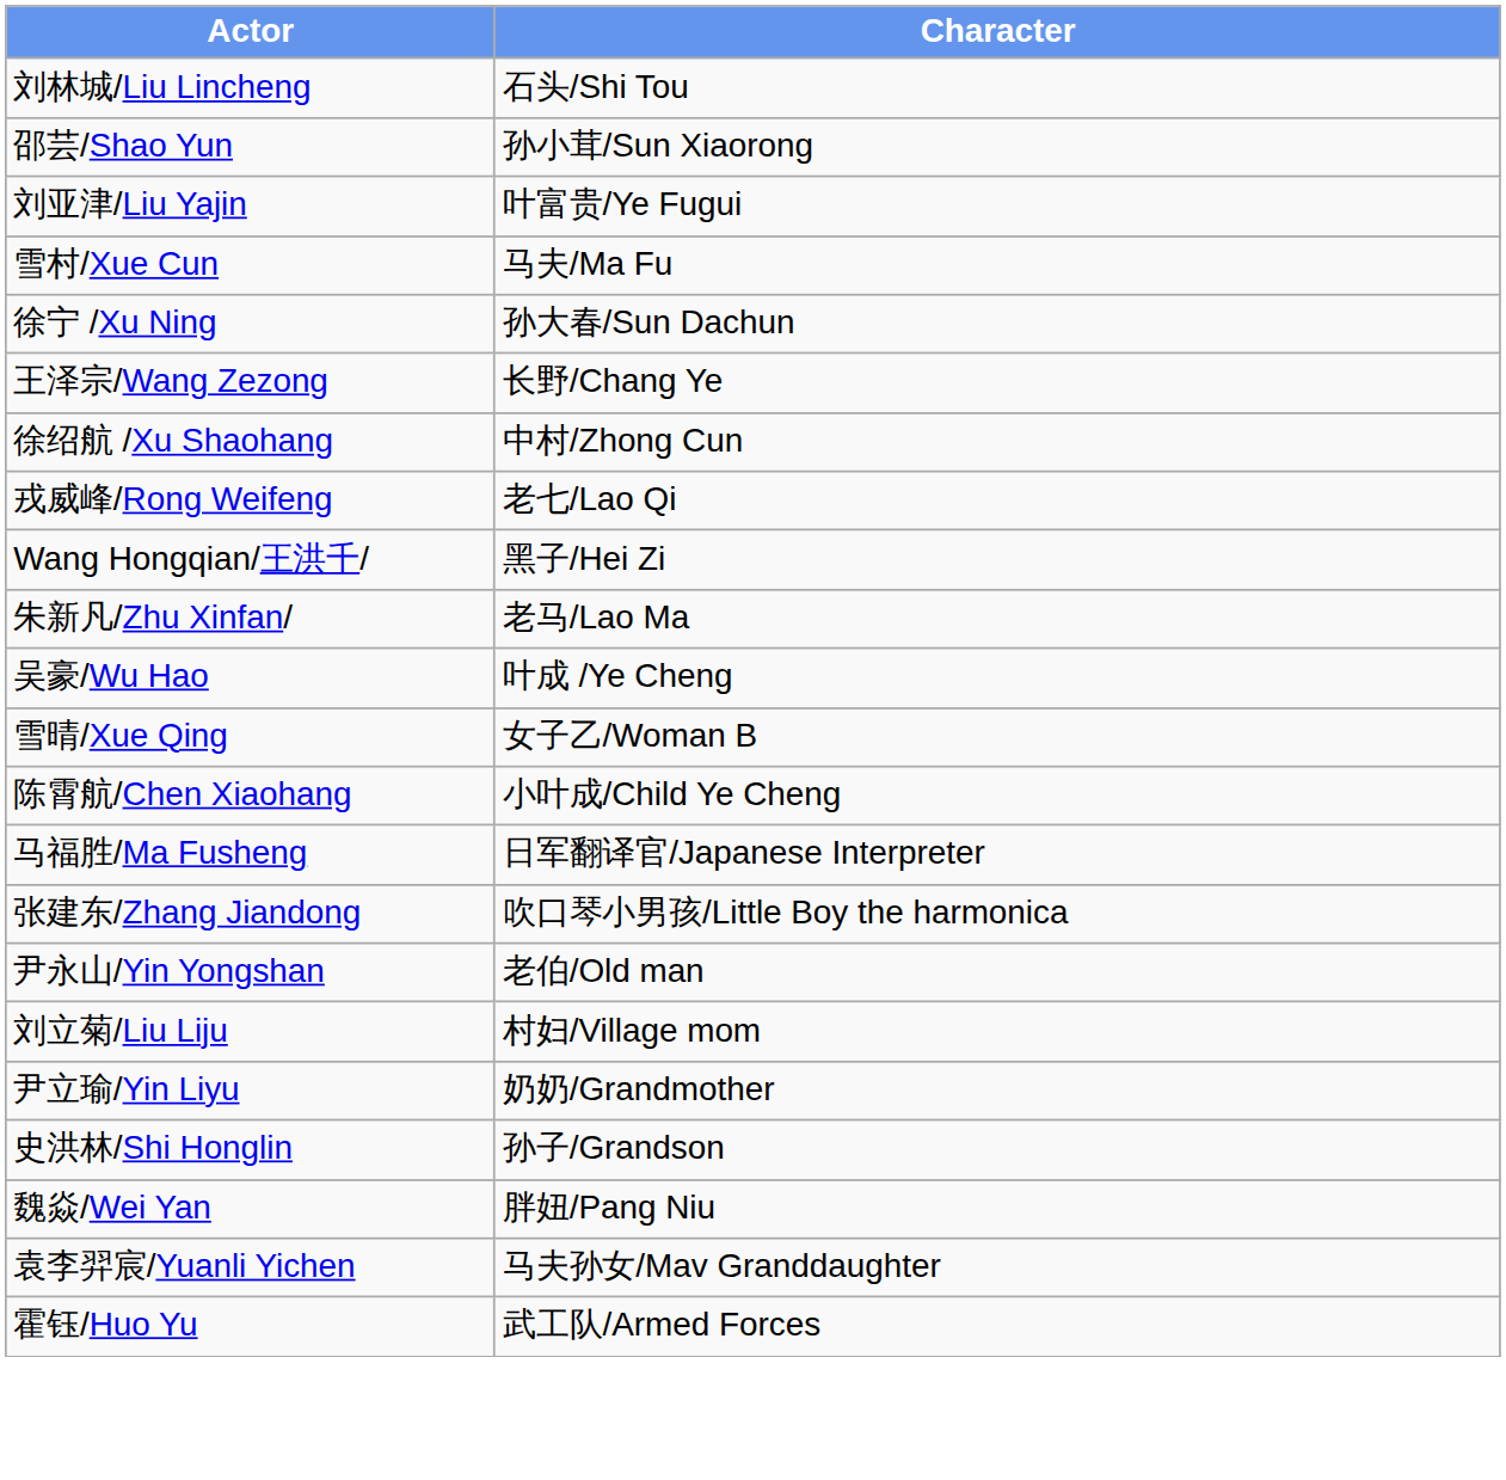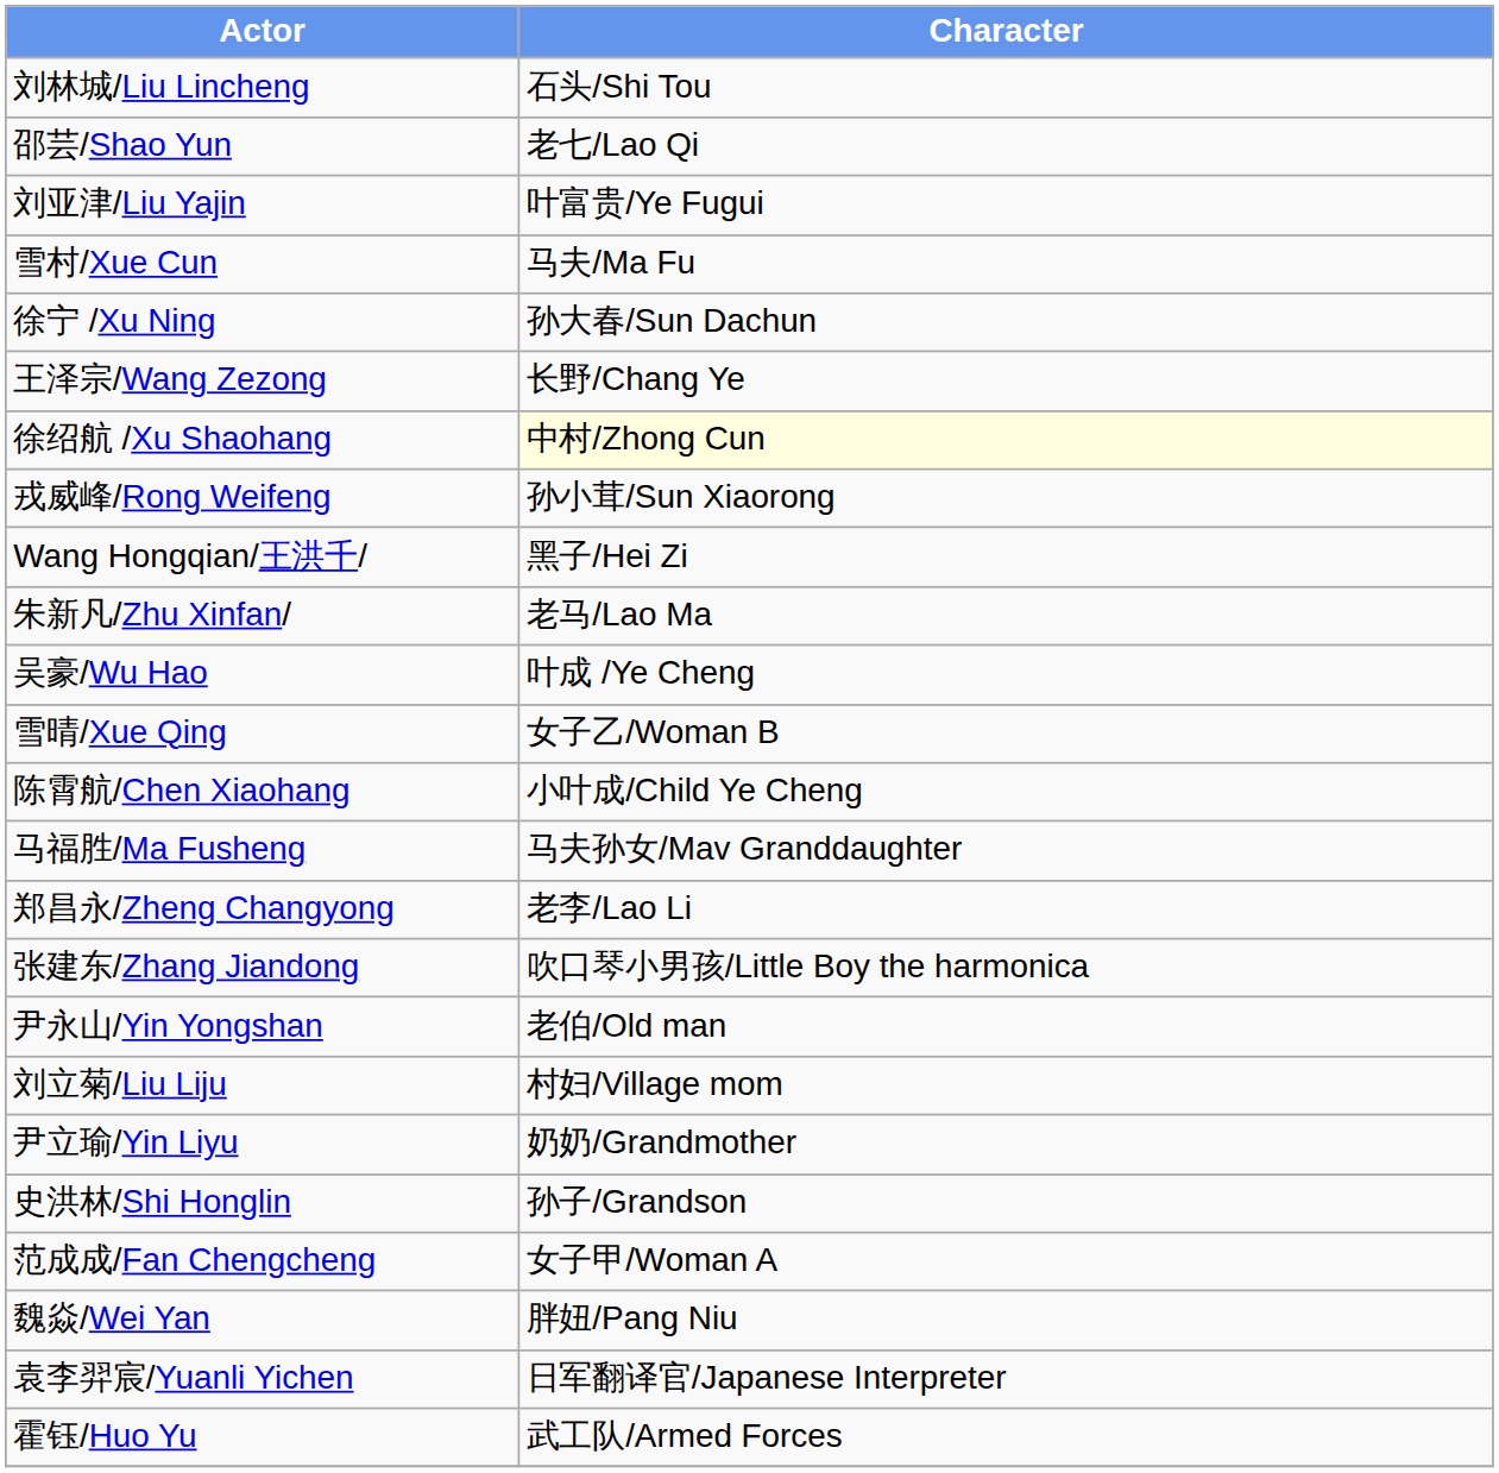邵芸/Shao Yun | Character: 孙小茸/Sun Xiaorong -> 老七/Lao Qi
徐绍航 /Xu Shaohang | Character: no background -> lightyellow background
戎威峰/Rong Weifeng | Character: 老七/Lao Qi -> 孙小茸/Sun Xiaorong
马福胜/Ma Fusheng | Character: 日军翻译官/Japanese Interpreter -> 马夫孙女/Mav Granddaughter
+ row: 郑昌永/Zheng Changyong | 老李/Lao Li
+ row: 范成成/Fan Chengcheng | 女子甲/Woman A
袁李羿宸/Yuanli Yichen | Character: 马夫孙女/Mav Granddaughter -> 日军翻译官/Japanese Interpreter
